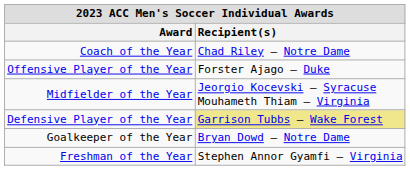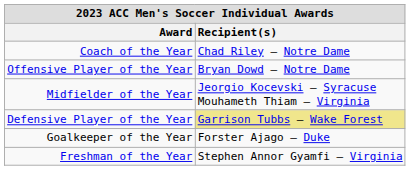Offensive Player of the Year | Recipient(s): Forster Ajago – Duke -> Bryan Dowd – Notre Dame
Goalkeeper of the Year | Recipient(s): Bryan Dowd – Notre Dame -> Forster Ajago – Duke
